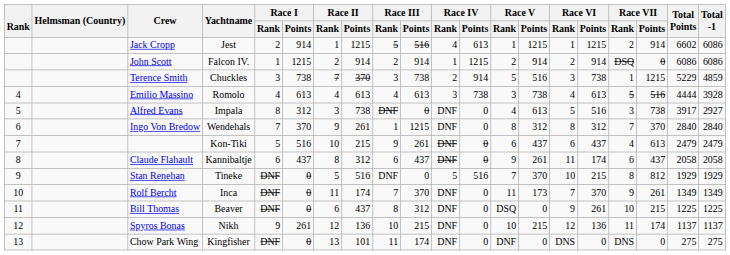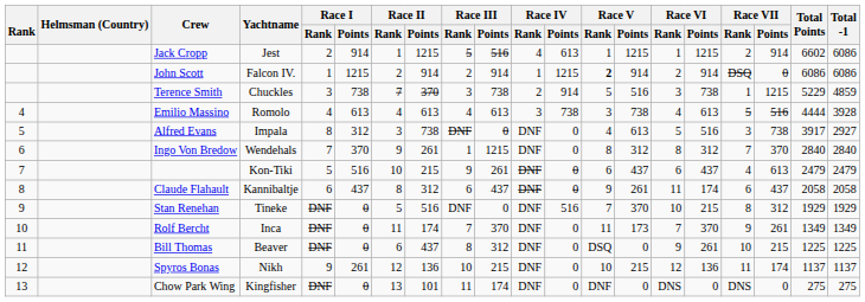John Scott | Race V / Rank: normal -> bold
Stan Renehan | Race IV / Rank: 5 -> DNF
Stan Renehan | Race VII / Points: 812 -> 312
